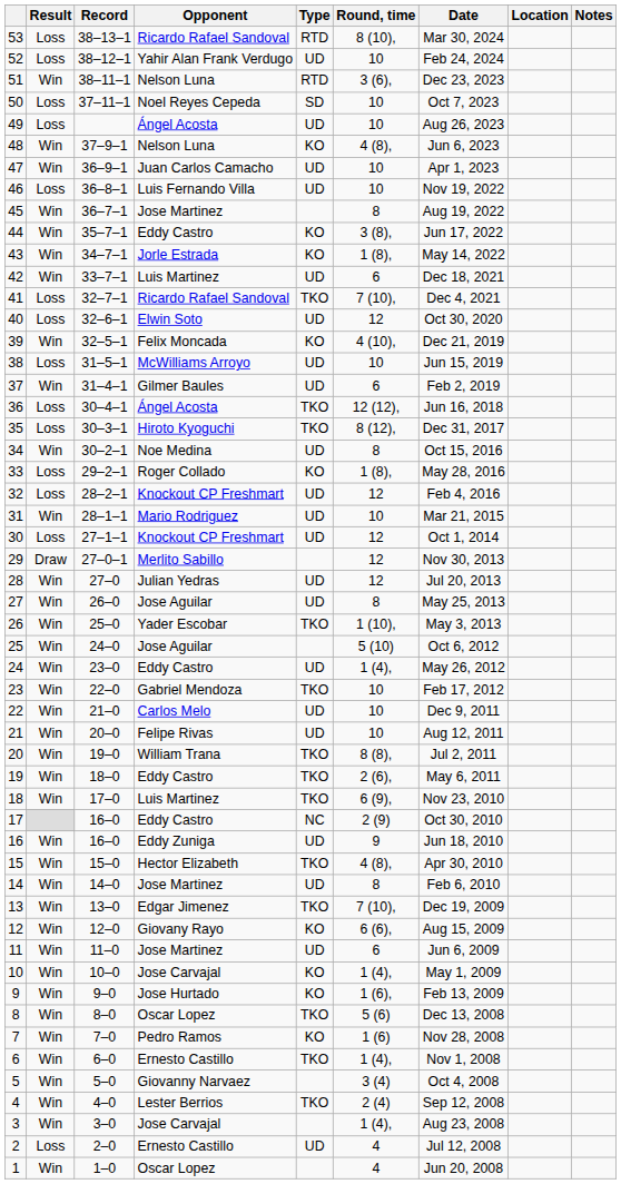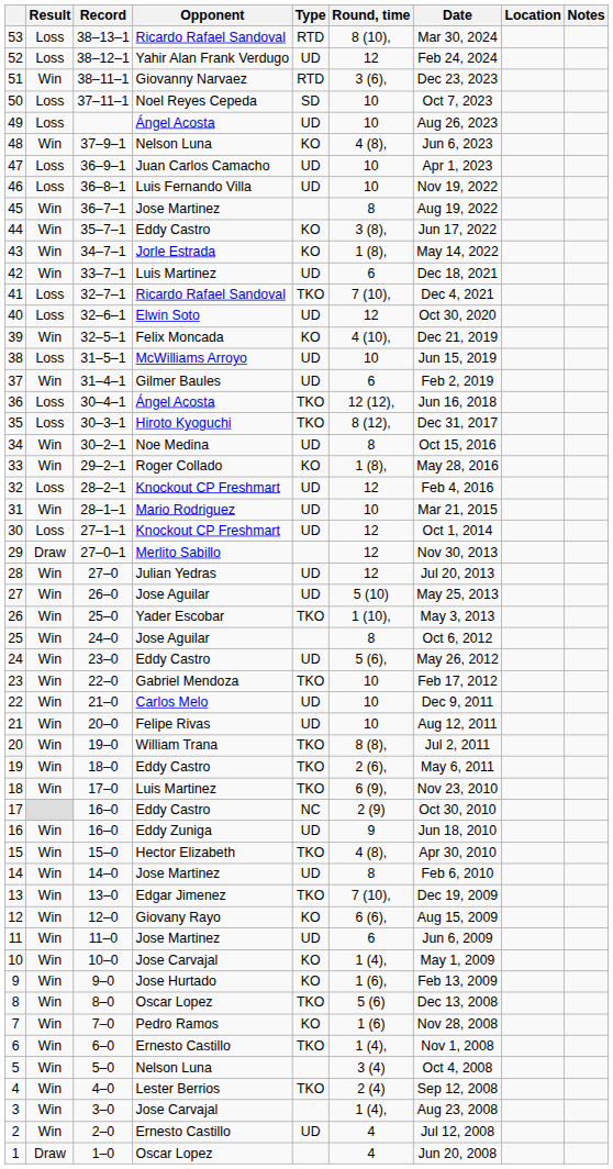52 | Round, time: 10 -> 12
51 | Opponent: Nelson Luna -> Giovanny Narvaez
47 | Result: Win -> Loss
33 | Result: Loss -> Win
27 | Round, time: 8 -> 5 (10)
25 | Round, time: 5 (10) -> 8
24 | Round, time: 1 (4), -> 5 (6),
5 | Opponent: Giovanny Narvaez -> Nelson Luna
2 | Result: Loss -> Win
1 | Result: Win -> Draw
